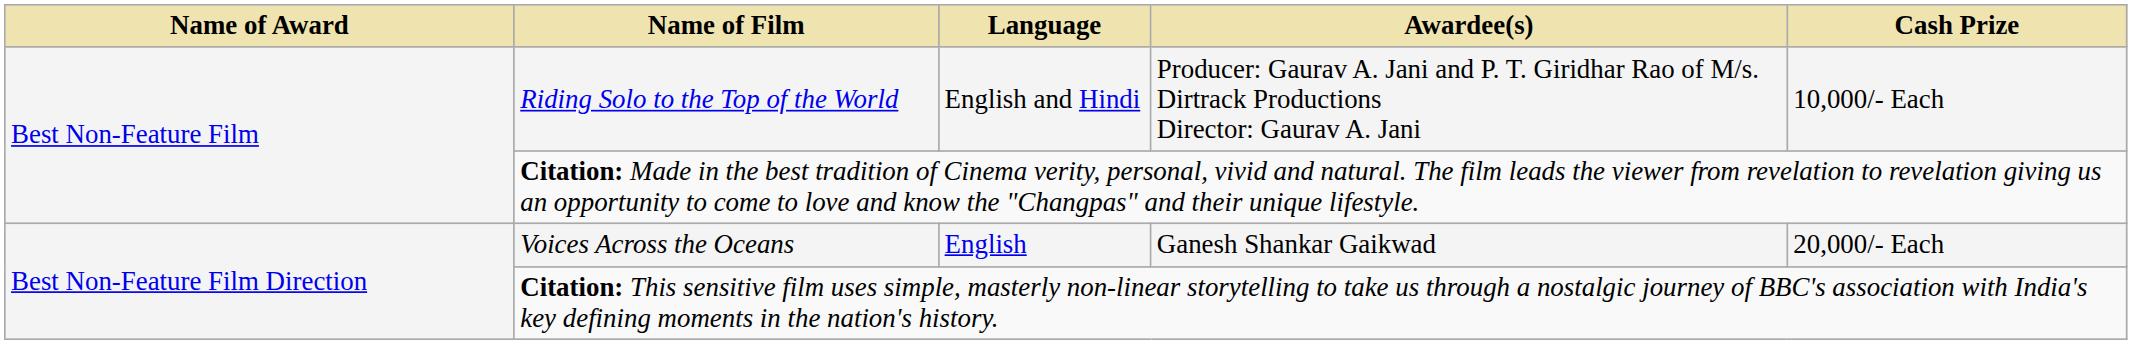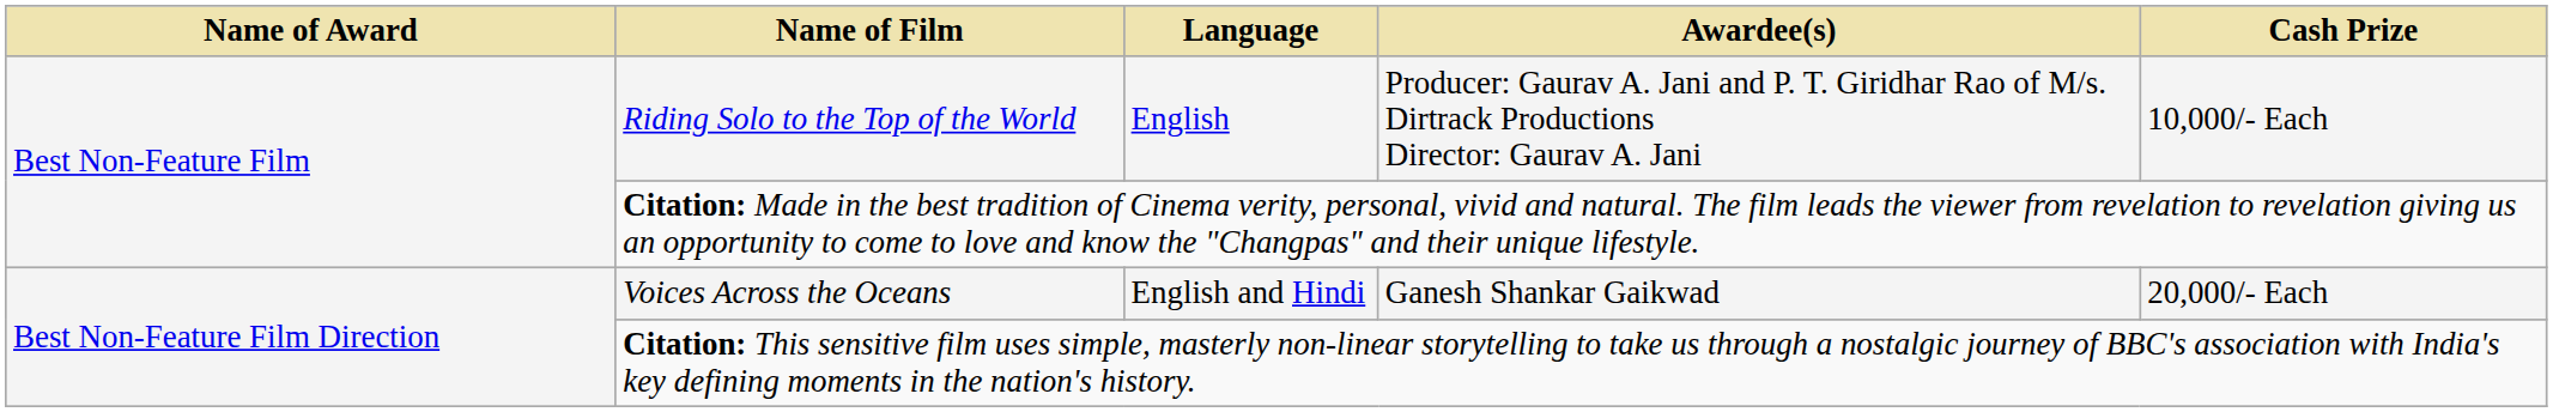Riding Solo to the Top of the World | Language: English and Hindi -> English
Voices Across the Oceans | Language: English -> English and Hindi
